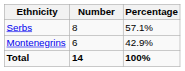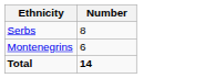- column: Percentage | 57.1% | 42.9% | 100%
